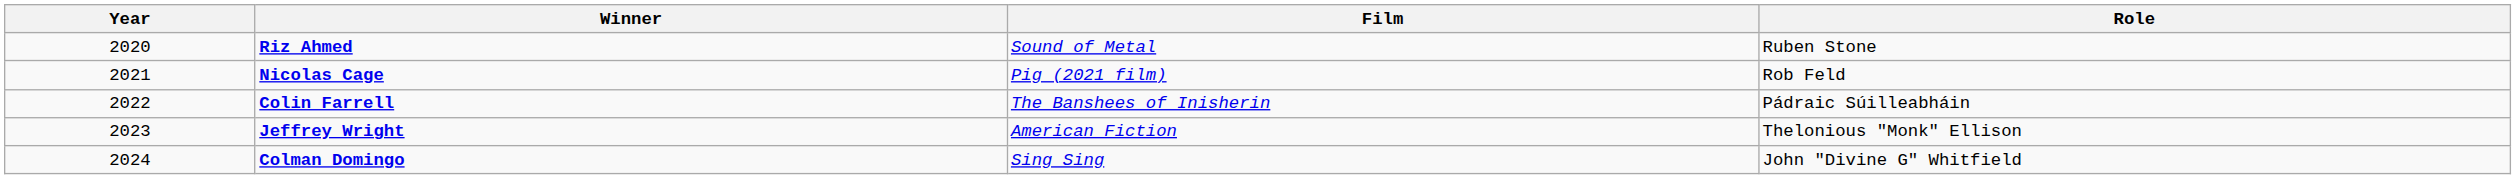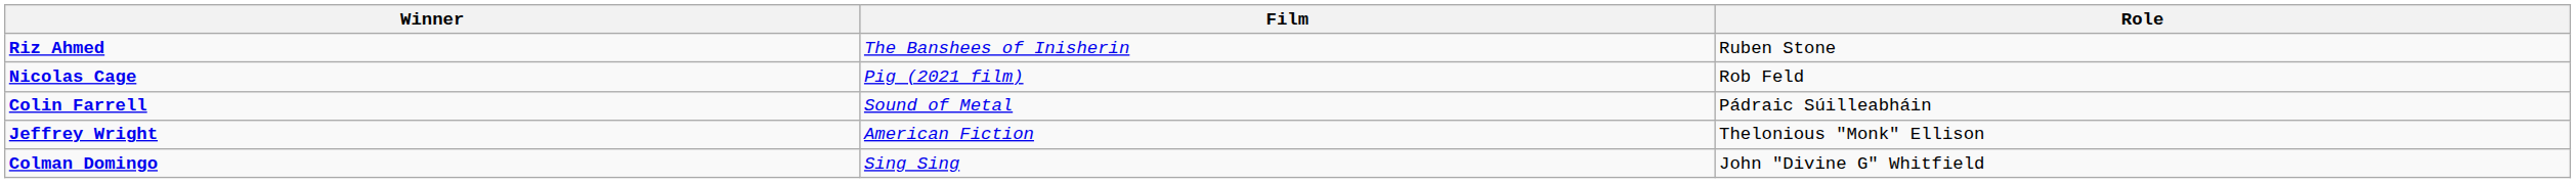- column: Year | 2020 | 2021 | 2022 | 2023 | 2024
Riz Ahmed | Film: Sound of Metal -> The Banshees of Inisherin
Colin Farrell | Film: The Banshees of Inisherin -> Sound of Metal
